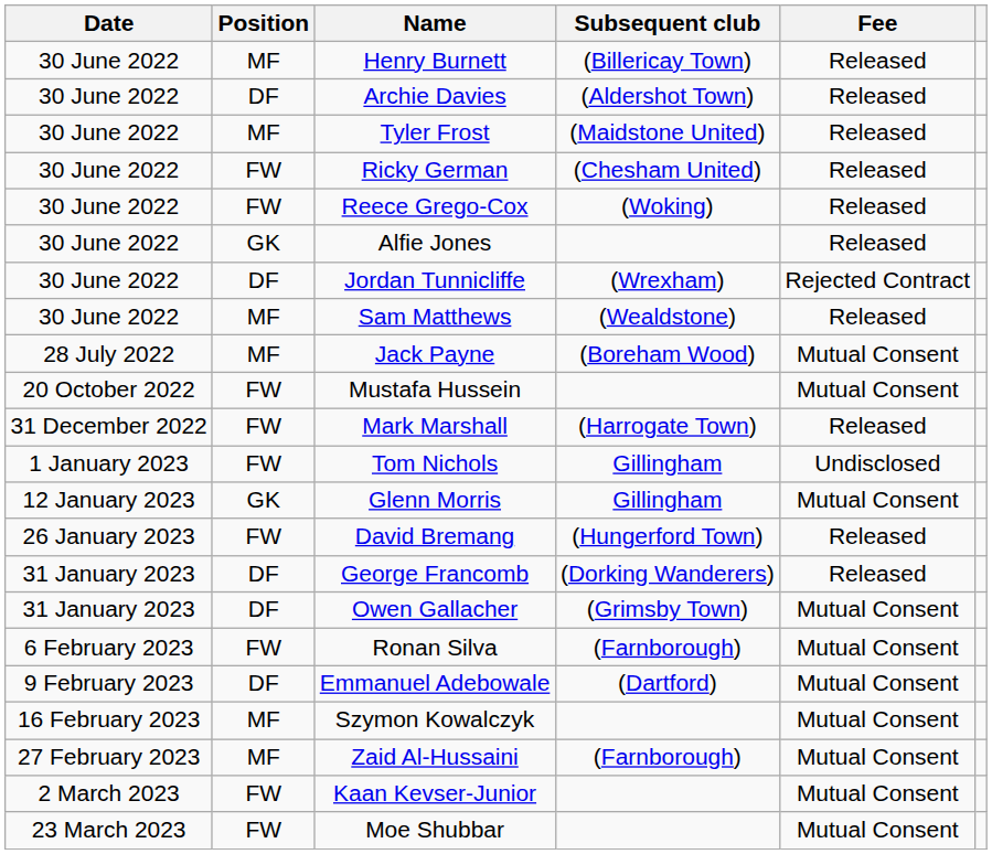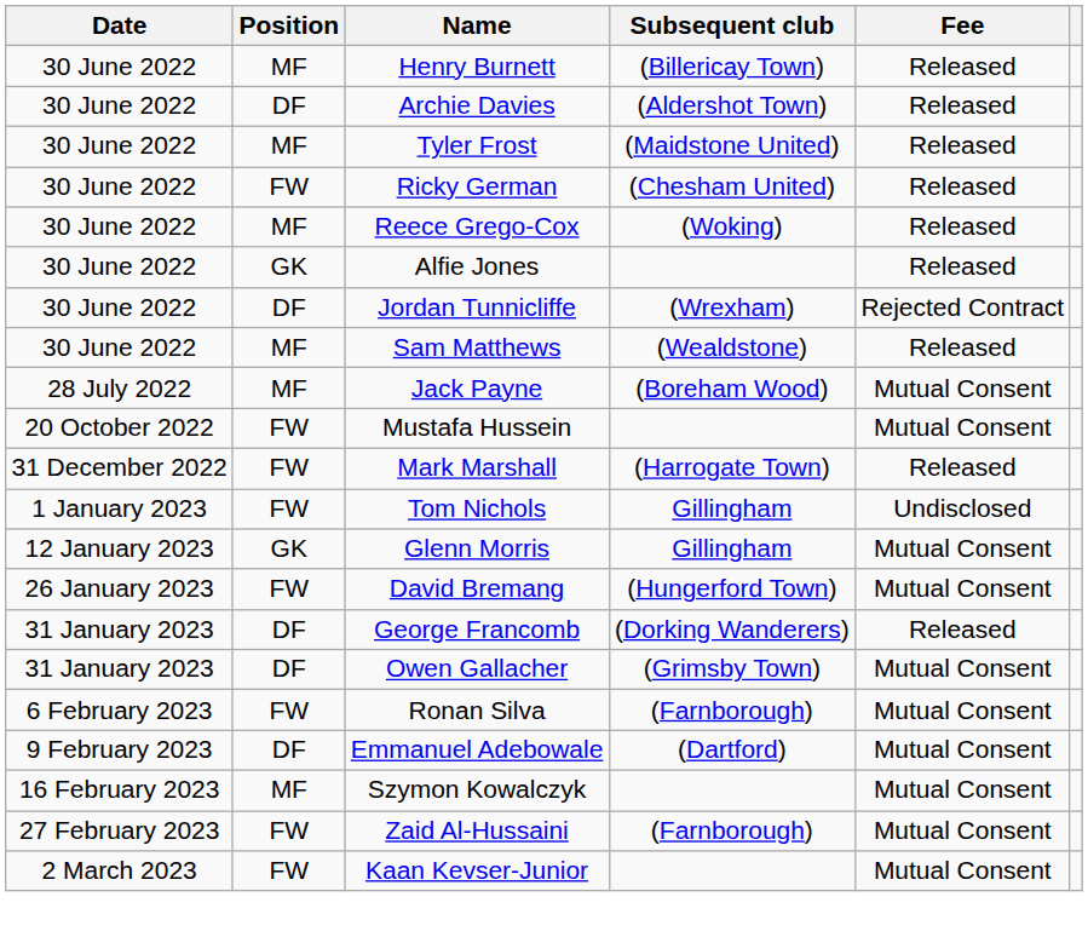Reece Grego-Cox | Position: FW -> MF
David Bremang | Fee: Released -> Mutual Consent
Zaid Al-Hussaini | Position: MF -> FW
- row: 23 March 2023 | FW | Moe Shubbar | Mutual Consent
